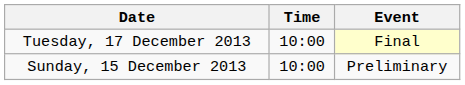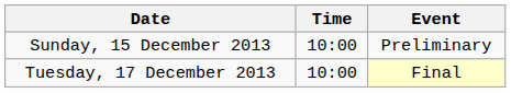rows swapped: Sunday, 15 December 2013 <-> Tuesday, 17 December 2013
